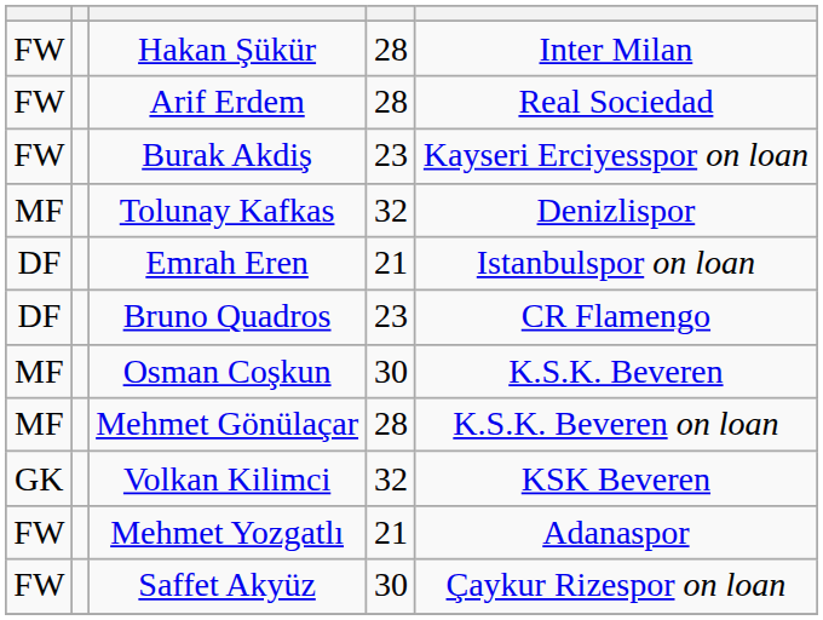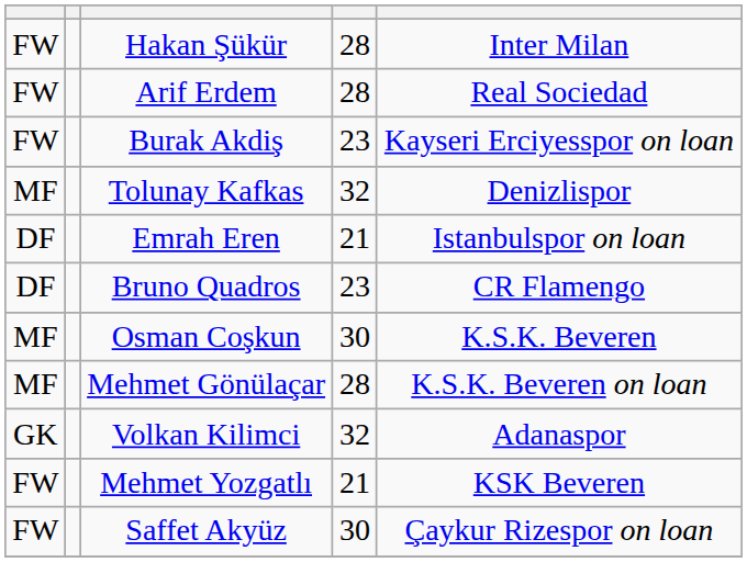Volkan Kilimci | column 5: KSK Beveren -> Adanaspor
Mehmet Yozgatlı | column 5: Adanaspor -> KSK Beveren
